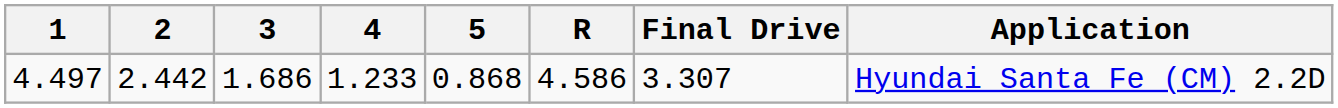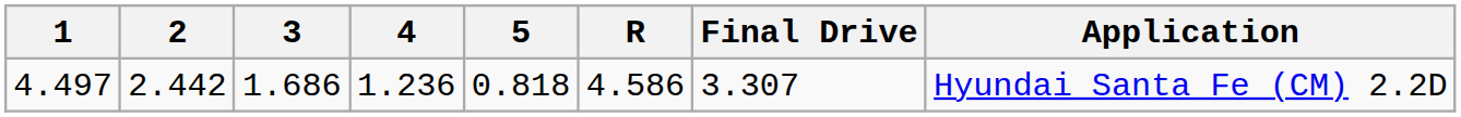4.497 | 4: 1.233 -> 1.236
4.497 | 5: 0.868 -> 0.818
